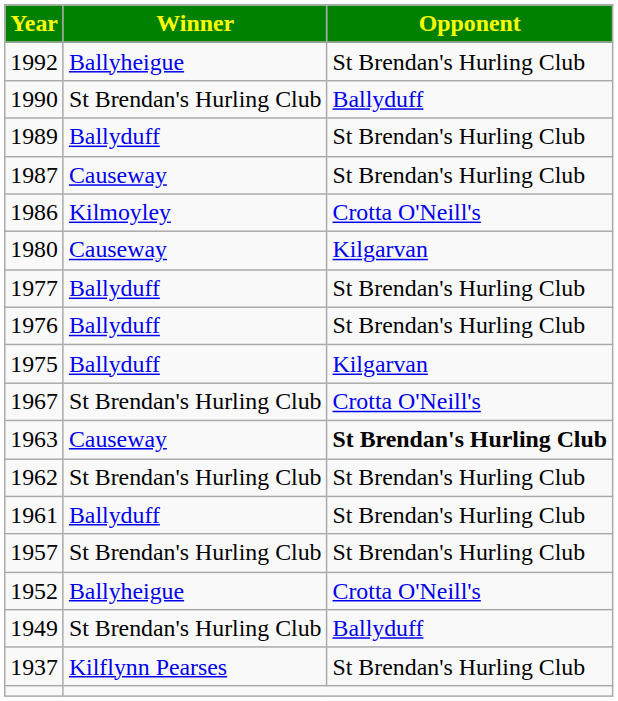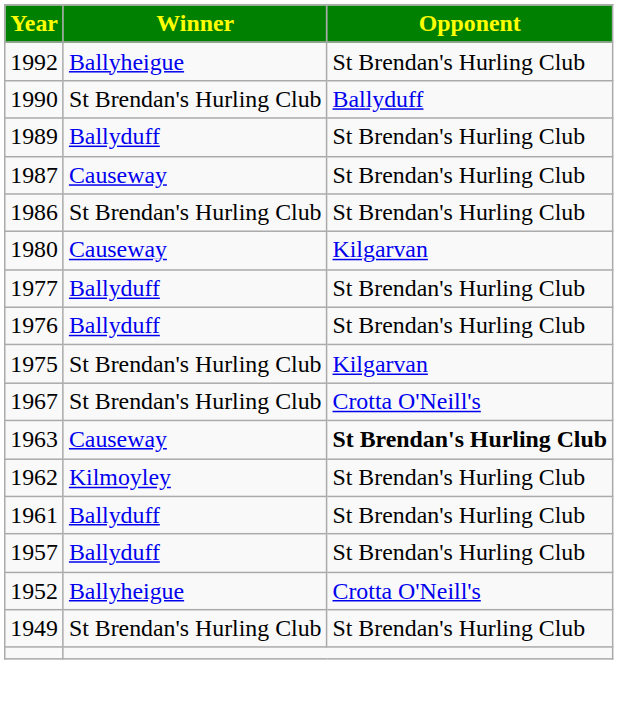1986 | Winner: Kilmoyley -> St Brendan's Hurling Club
1986 | Opponent: Crotta O'Neill's -> St Brendan's Hurling Club
1975 | Winner: Ballyduff -> St Brendan's Hurling Club
1962 | Winner: St Brendan's Hurling Club -> Kilmoyley
1957 | Winner: St Brendan's Hurling Club -> Ballyduff
1949 | Opponent: Ballyduff -> St Brendan's Hurling Club
- row: 1937 | Kilflynn Pearses | St Brendan's Hurling Club
